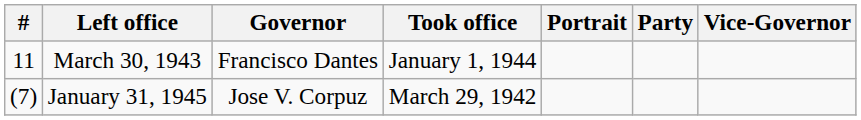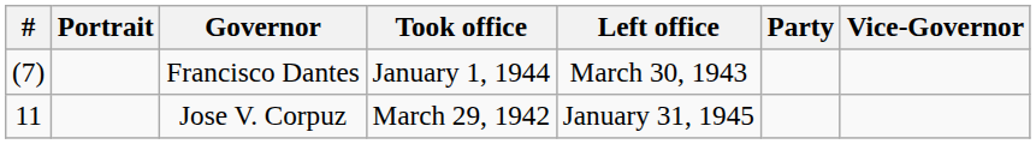columns swapped: Portrait <-> Left office
Francisco Dantes | #: 11 -> (7)
Jose V. Corpuz | #: (7) -> 11
